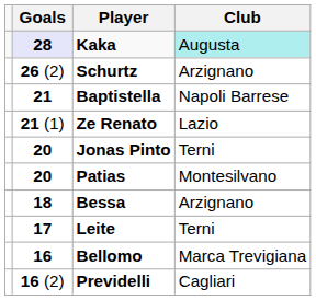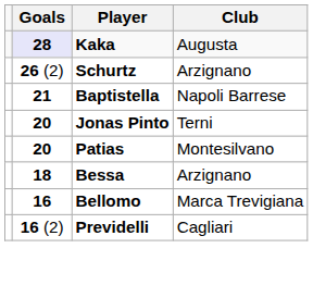Kaka | Club: paleturquoise background -> no background
- row: 21 (1) | Ze Renato | Lazio
- row: 17 | Leite | Terni
